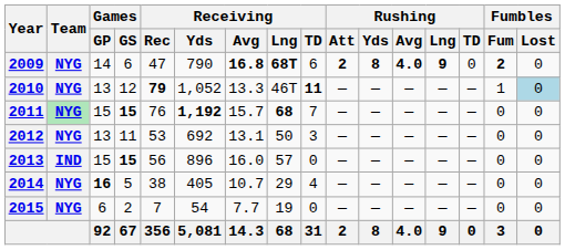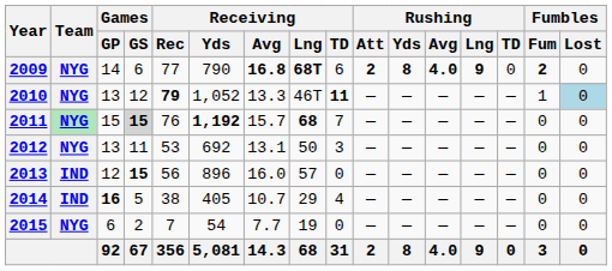2009 | Receiving / Rec: 47 -> 77
2011 | Games / GS: no background -> lightgrey background
2013 | Games / GP: 15 -> 12
2014 | Team: NYG -> IND
